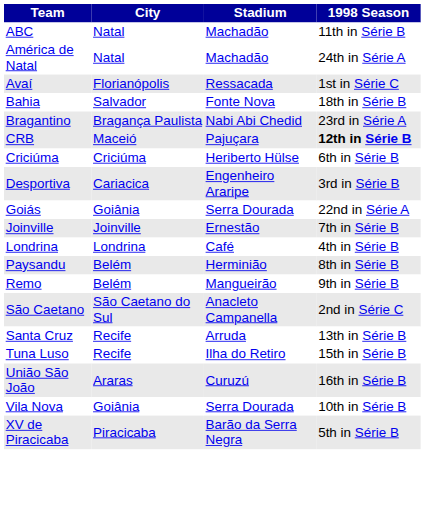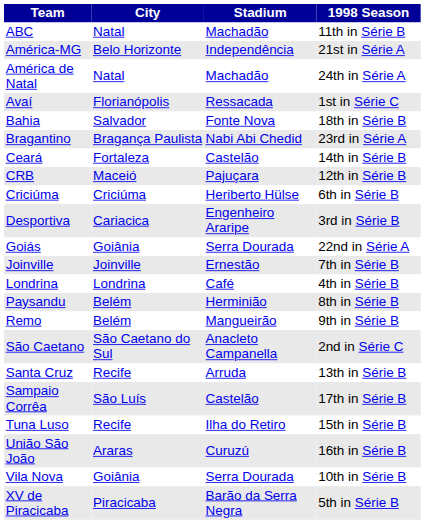+ row: América-MG | Belo Horizonte | Independência | 21st in Série A
+ row: Ceará | Fortaleza | Castelão | 14th in Série B
CRB | 1998 Season: bold -> normal
+ row: Sampaio Corrêa | São Luís | Castelão | 17th in Série B
